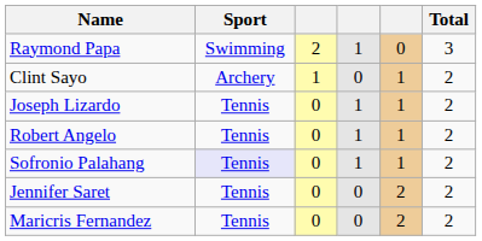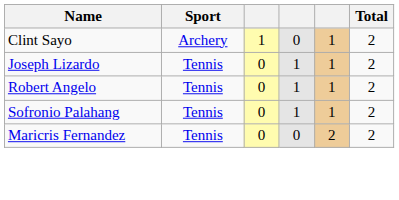- row: Raymond Papa | Swimming | 2 | 1 | 0 | 3
Sofronio Palahang | Sport: lavender background -> no background
- row: Jennifer Saret | Tennis | 0 | 0 | 2 | 2
